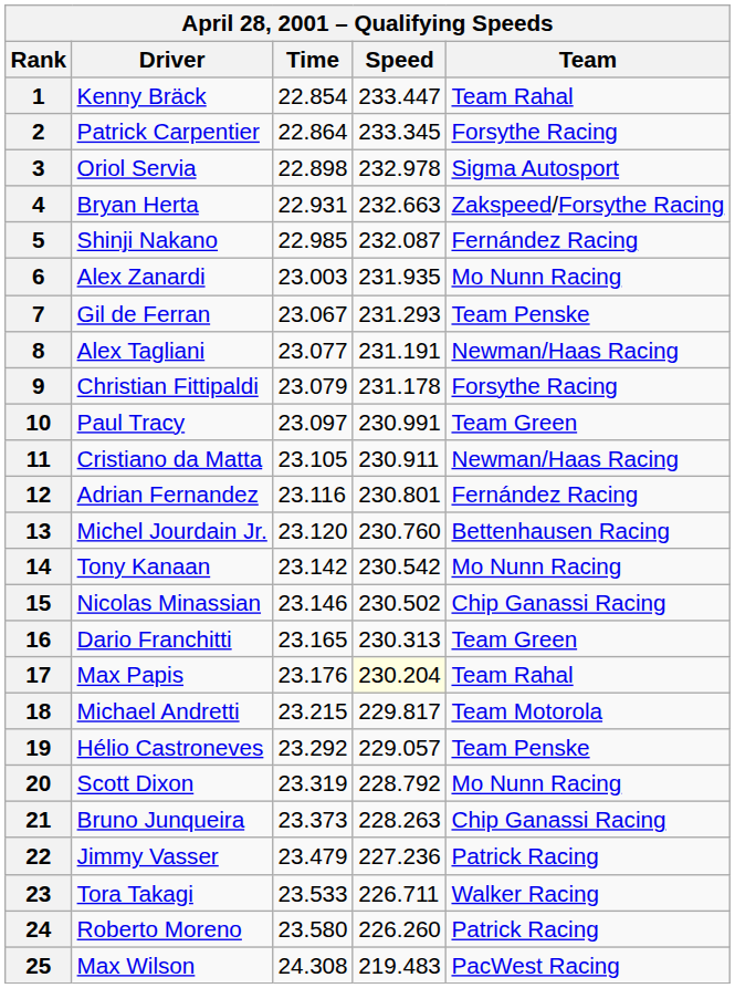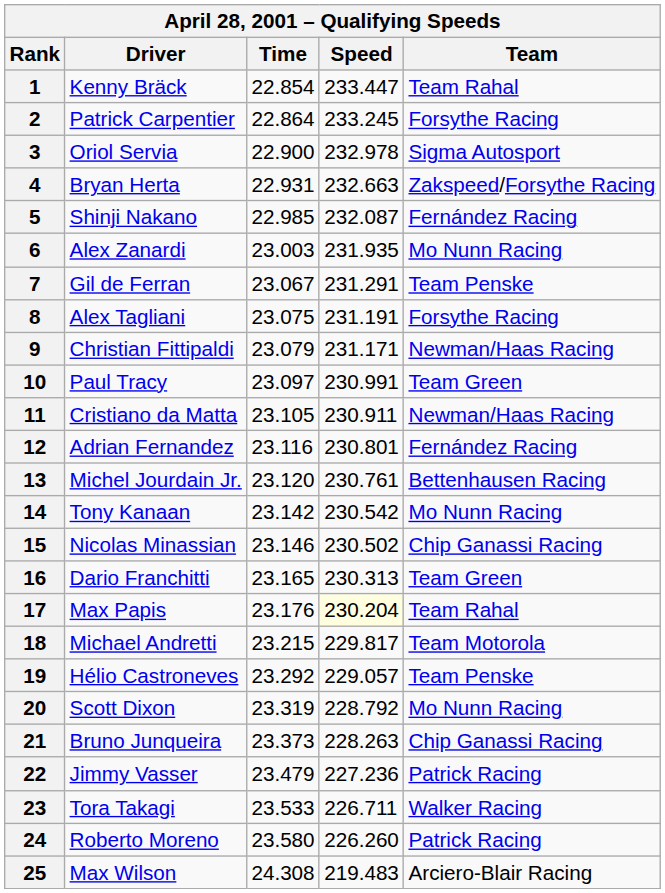2 | Speed: 233.345 -> 233.245
3 | Time: 22.898 -> 22.900
7 | Speed: 231.293 -> 231.291
8 | Time: 23.077 -> 23.075
8 | Team: Newman/Haas Racing -> Forsythe Racing
9 | Speed: 231.178 -> 231.171
9 | Team: Forsythe Racing -> Newman/Haas Racing
13 | Speed: 230.760 -> 230.761
25 | Team: PacWest Racing -> Arciero-Blair Racing
